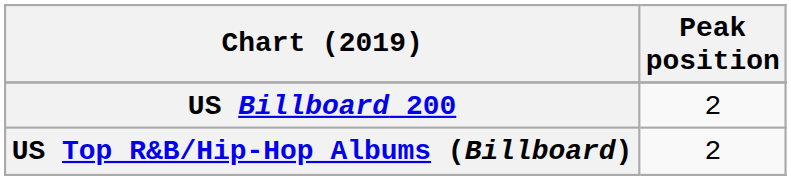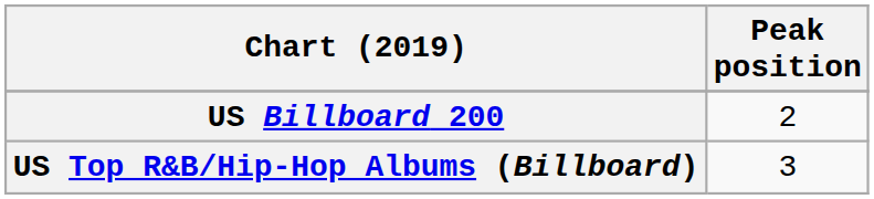US Top R&B/Hip-Hop Albums (Billboard) | Peak position: 2 -> 3
